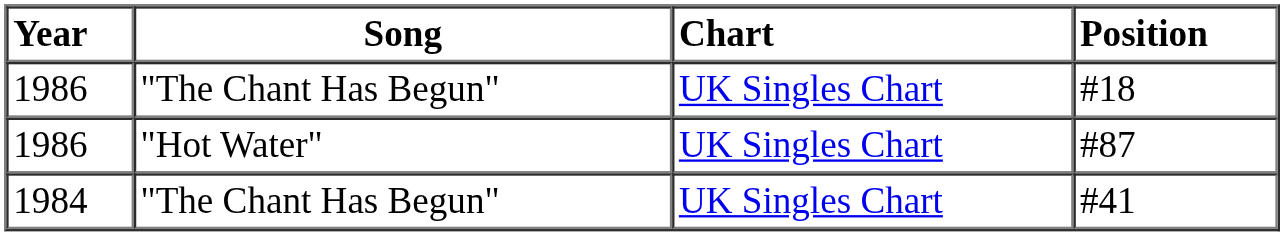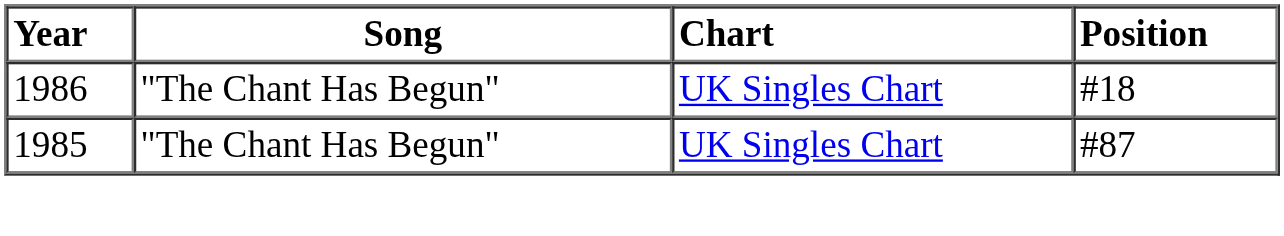#87 | Year: 1986 -> 1985
#87 | Song: "Hot Water" -> "The Chant Has Begun"
- row: 1984 | "The Chant Has Begun" | UK Singles Chart | #41
